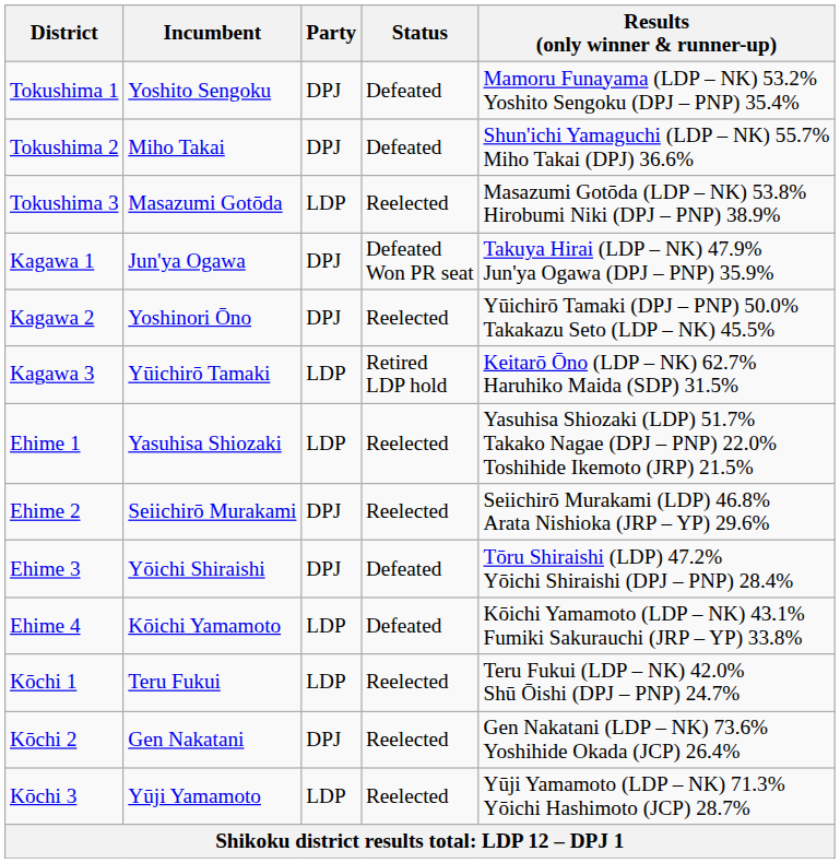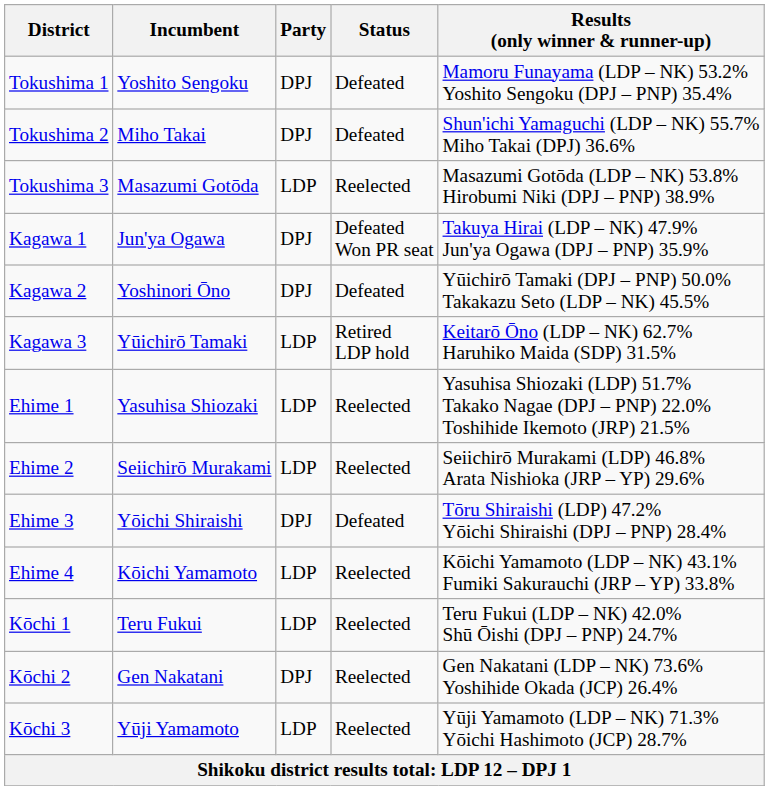Kagawa 2 | Status: Reelected -> Defeated
Ehime 2 | Party: DPJ -> LDP
Ehime 4 | Status: Defeated -> Reelected
